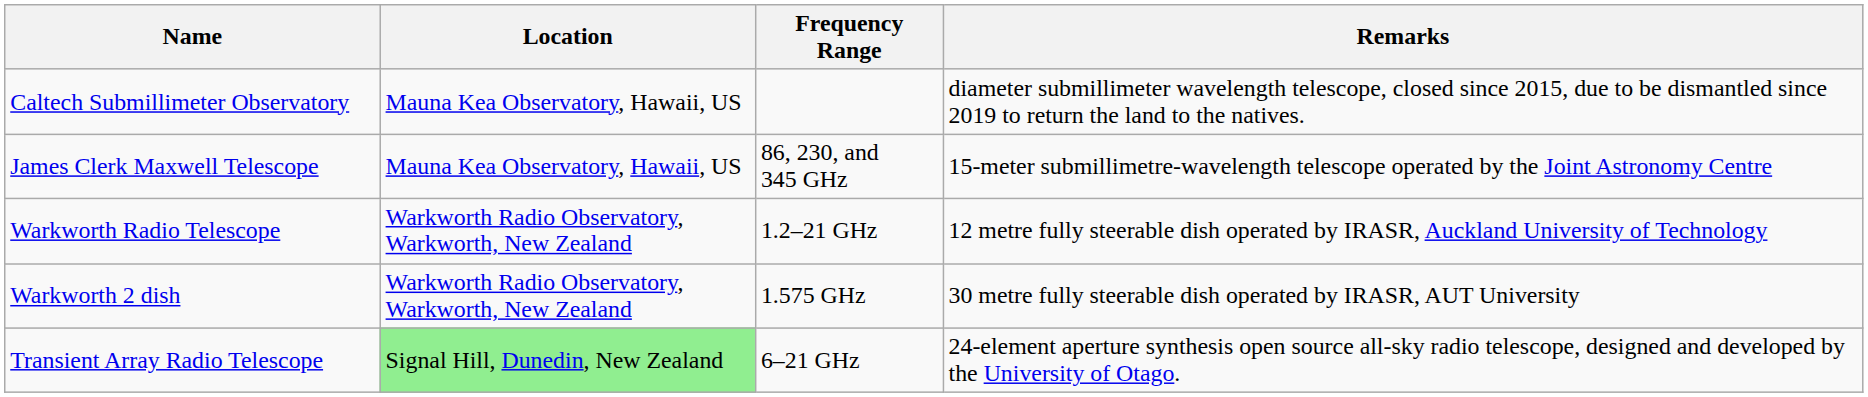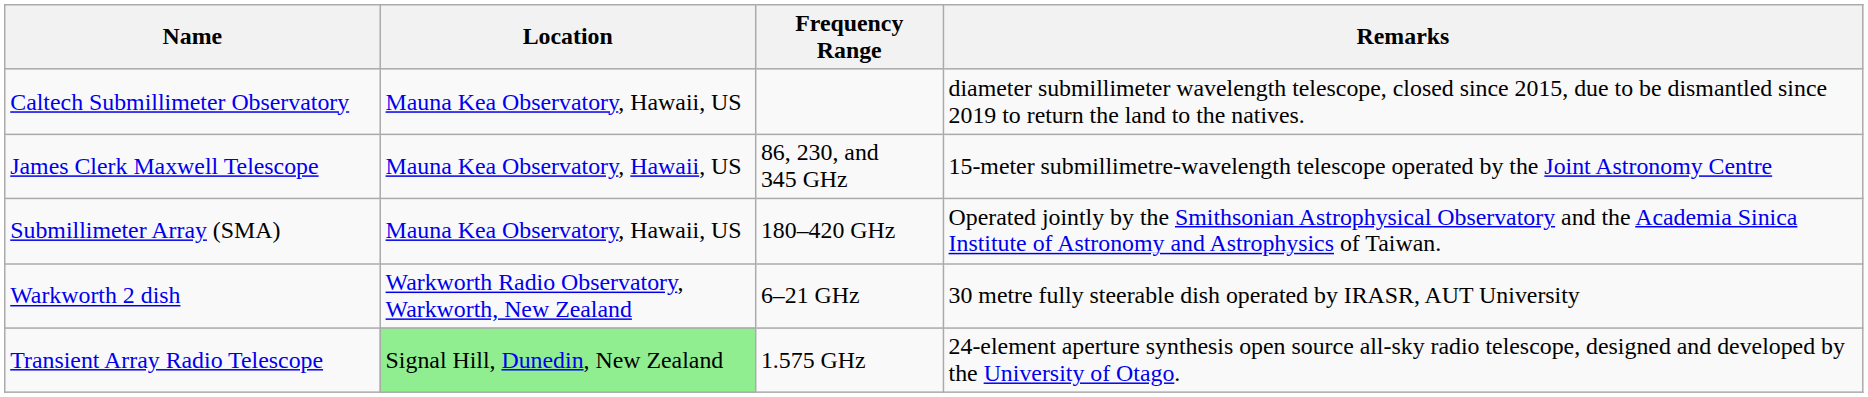+ row: Submillimeter Array (SMA) | Mauna Kea Observatory, Hawaii, US | 180–420 GHz | Operated jointly by the Smithsonian Astrophysical Observatory and the Academia Sinica Institute of Astronomy and Astrophysics of Taiwan.
- row: Warkworth Radio Telescope | Warkworth Radio Observatory, Warkworth, New Zealand | 1.2–21 GHz | 12 metre fully steerable dish operated by IRASR, Auckland University of Technology
Warkworth 2 dish | Frequency Range: 1.575 GHz -> 6–21 GHz
Transient Array Radio Telescope | Frequency Range: 6–21 GHz -> 1.575 GHz
